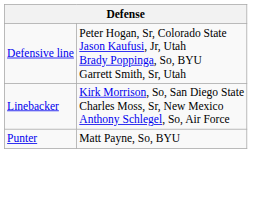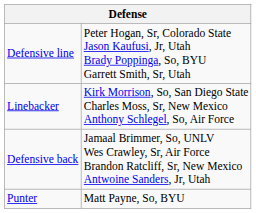+ row: Defensive back | Jamaal Brimmer, So, UNLV Wes Crawley, Sr, Air Force Brandon Ratcliff, Sr, New Mexico Antwoine Sanders, Jr, Utah
